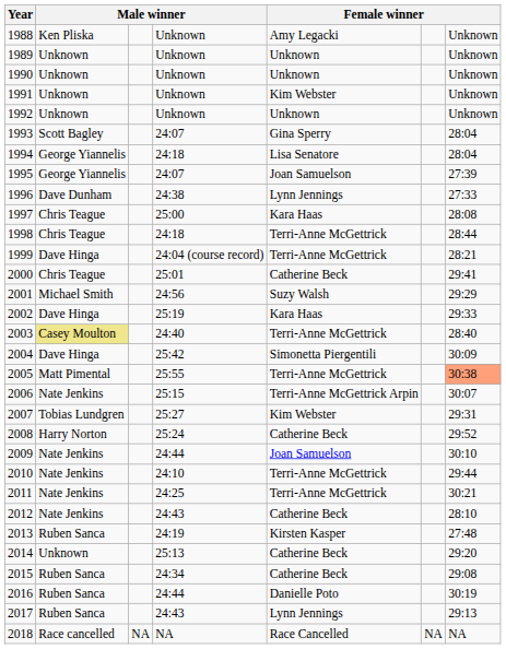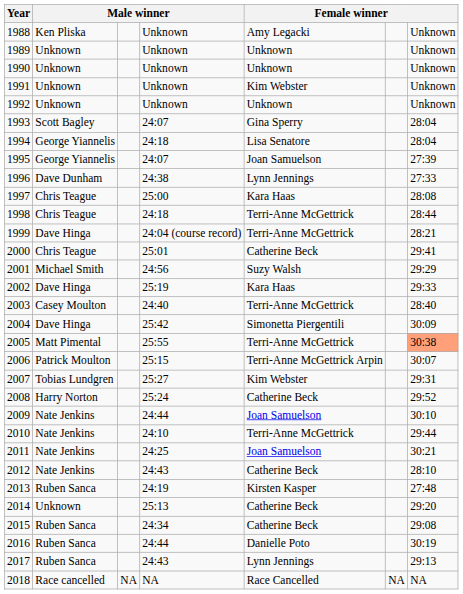2003 | column 2: khaki background -> no background
2006 | column 2: Nate Jenkins -> Patrick Moulton
2011 | column 5: Terri-Anne McGettrick -> Joan Samuelson
